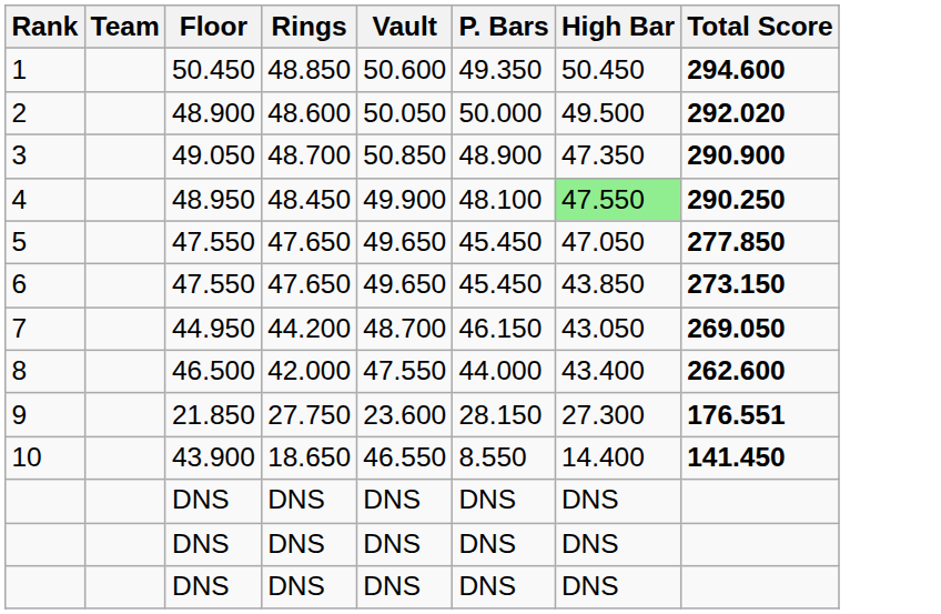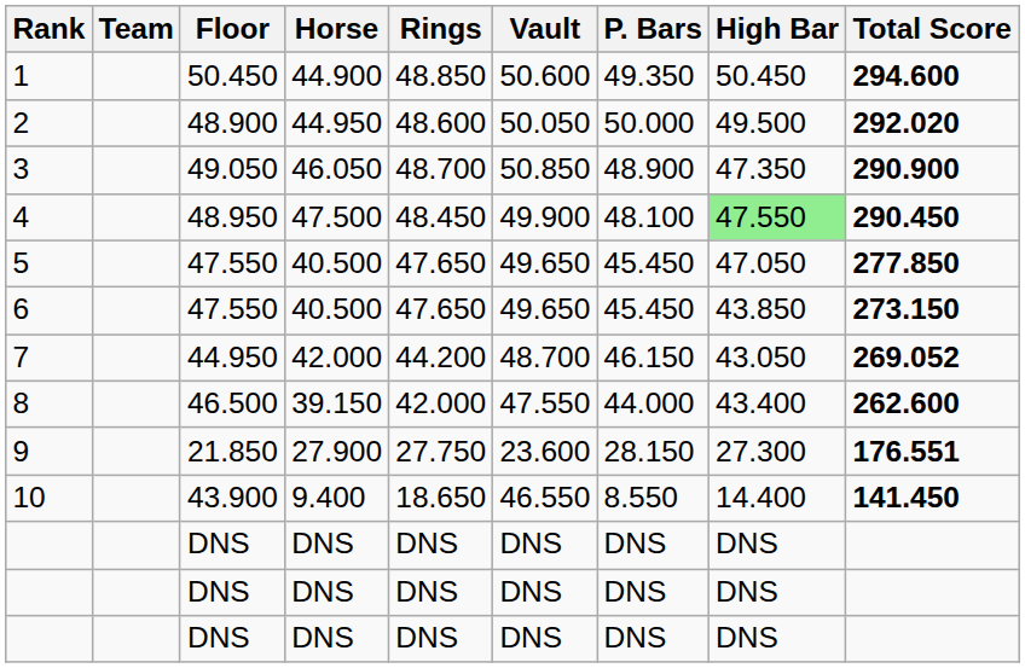+ column: Horse | 44.900 | 44.950 | 46.050 | 47.500 | 40.500 | 40.500 | 42.000 | 39.150 | 27.900 | 9.400 | DNS | DNS | DNS
4 | Total Score: 290.250 -> 290.450
7 | Total Score: 269.050 -> 269.052
